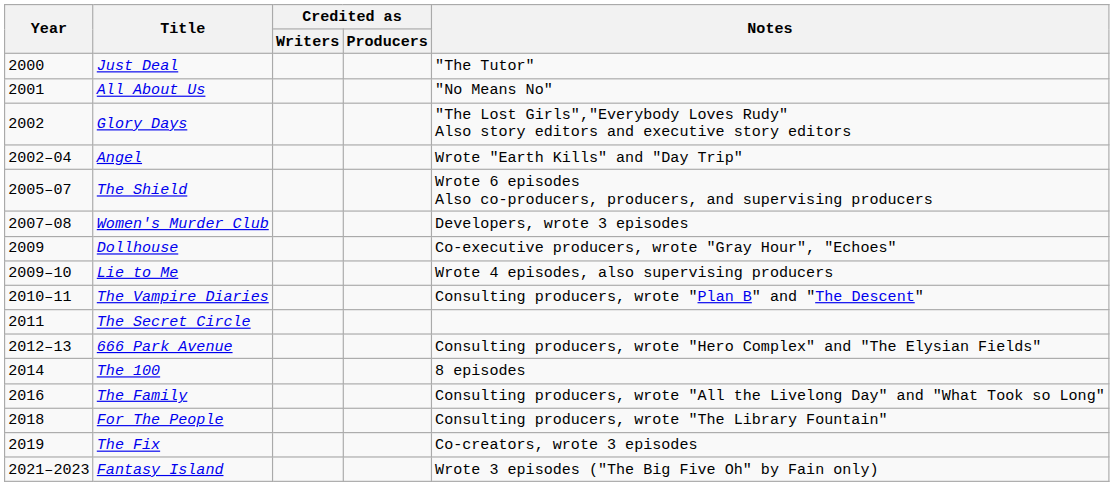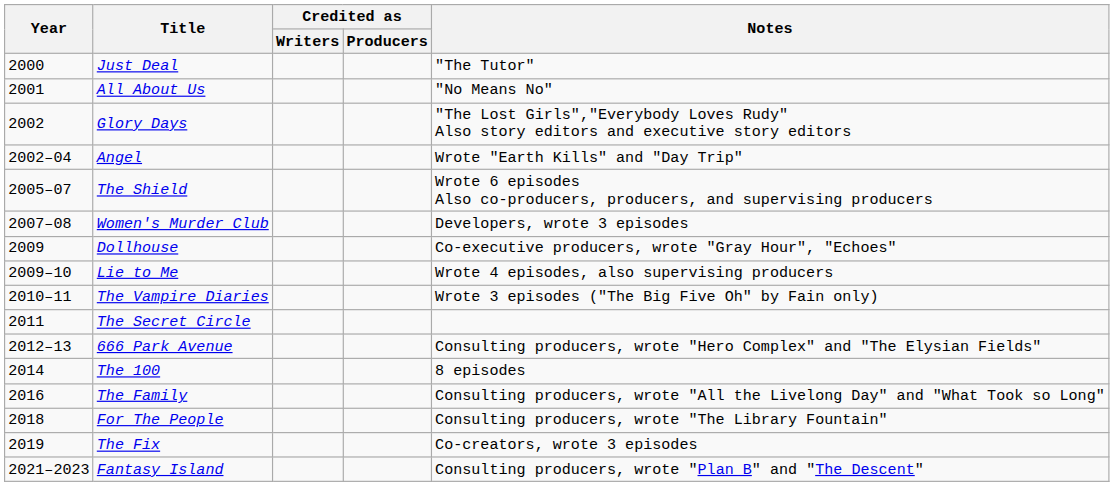The Vampire Diaries | Notes: Consulting producers, wrote "Plan B" and "The Descent" -> Wrote 3 episodes ("The Big Five Oh" by Fain only)
Fantasy Island | Notes: Wrote 3 episodes ("The Big Five Oh" by Fain only) -> Consulting producers, wrote "Plan B" and "The Descent"
